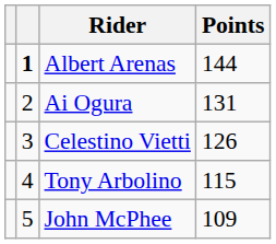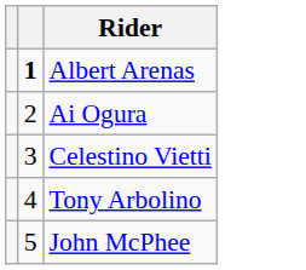- column: Points | 144 | 131 | 126 | 115 | 109
